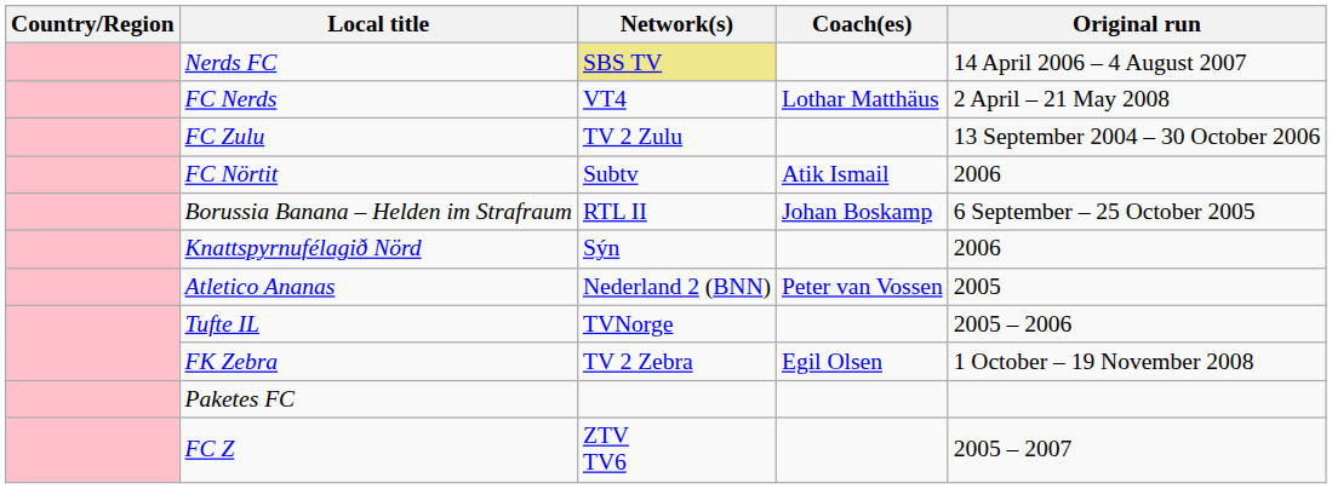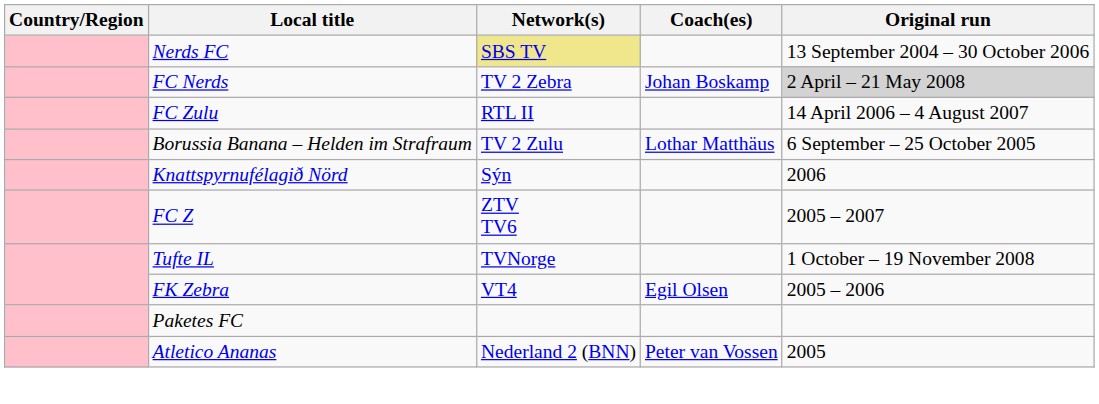Nerds FC | Original run: 14 April 2006 – 4 August 2007 -> 13 September 2004 – 30 October 2006
FC Nerds | Network(s): VT4 -> TV 2 Zebra
FC Nerds | Coach(es): Lothar Matthäus -> Johan Boskamp
FC Nerds | Original run: no background -> lightgrey background
FC Zulu | Network(s): TV 2 Zulu -> RTL II
FC Zulu | Original run: 13 September 2004 – 30 October 2006 -> 14 April 2006 – 4 August 2007
- row: FC Nörtit | Subtv | Atik Ismail | 2006
Borussia Banana – Helden im Strafraum | Network(s): RTL II -> TV 2 Zulu
Borussia Banana – Helden im Strafraum | Coach(es): Johan Boskamp -> Lothar Matthäus
rows swapped: Atletico Ananas <-> FC Z
Tufte IL | Original run: 2005 – 2006 -> 1 October – 19 November 2008
FK Zebra | Network(s): TV 2 Zebra -> VT4
FK Zebra | Original run: 1 October – 19 November 2008 -> 2005 – 2006
